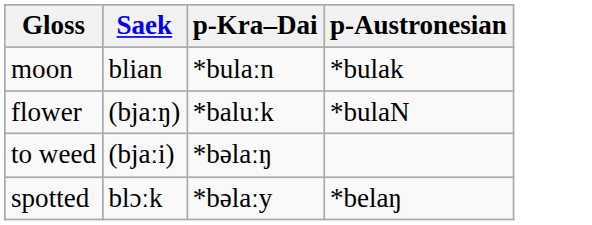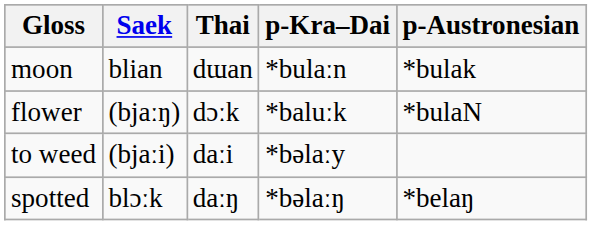+ column: Thai | dɯan | dɔːk | daːi | daːŋ
to weed | p-Kra–Dai: *bəlaːŋ -> *bəlaːy
spotted | p-Kra–Dai: *bəlaːy -> *bəlaːŋ
